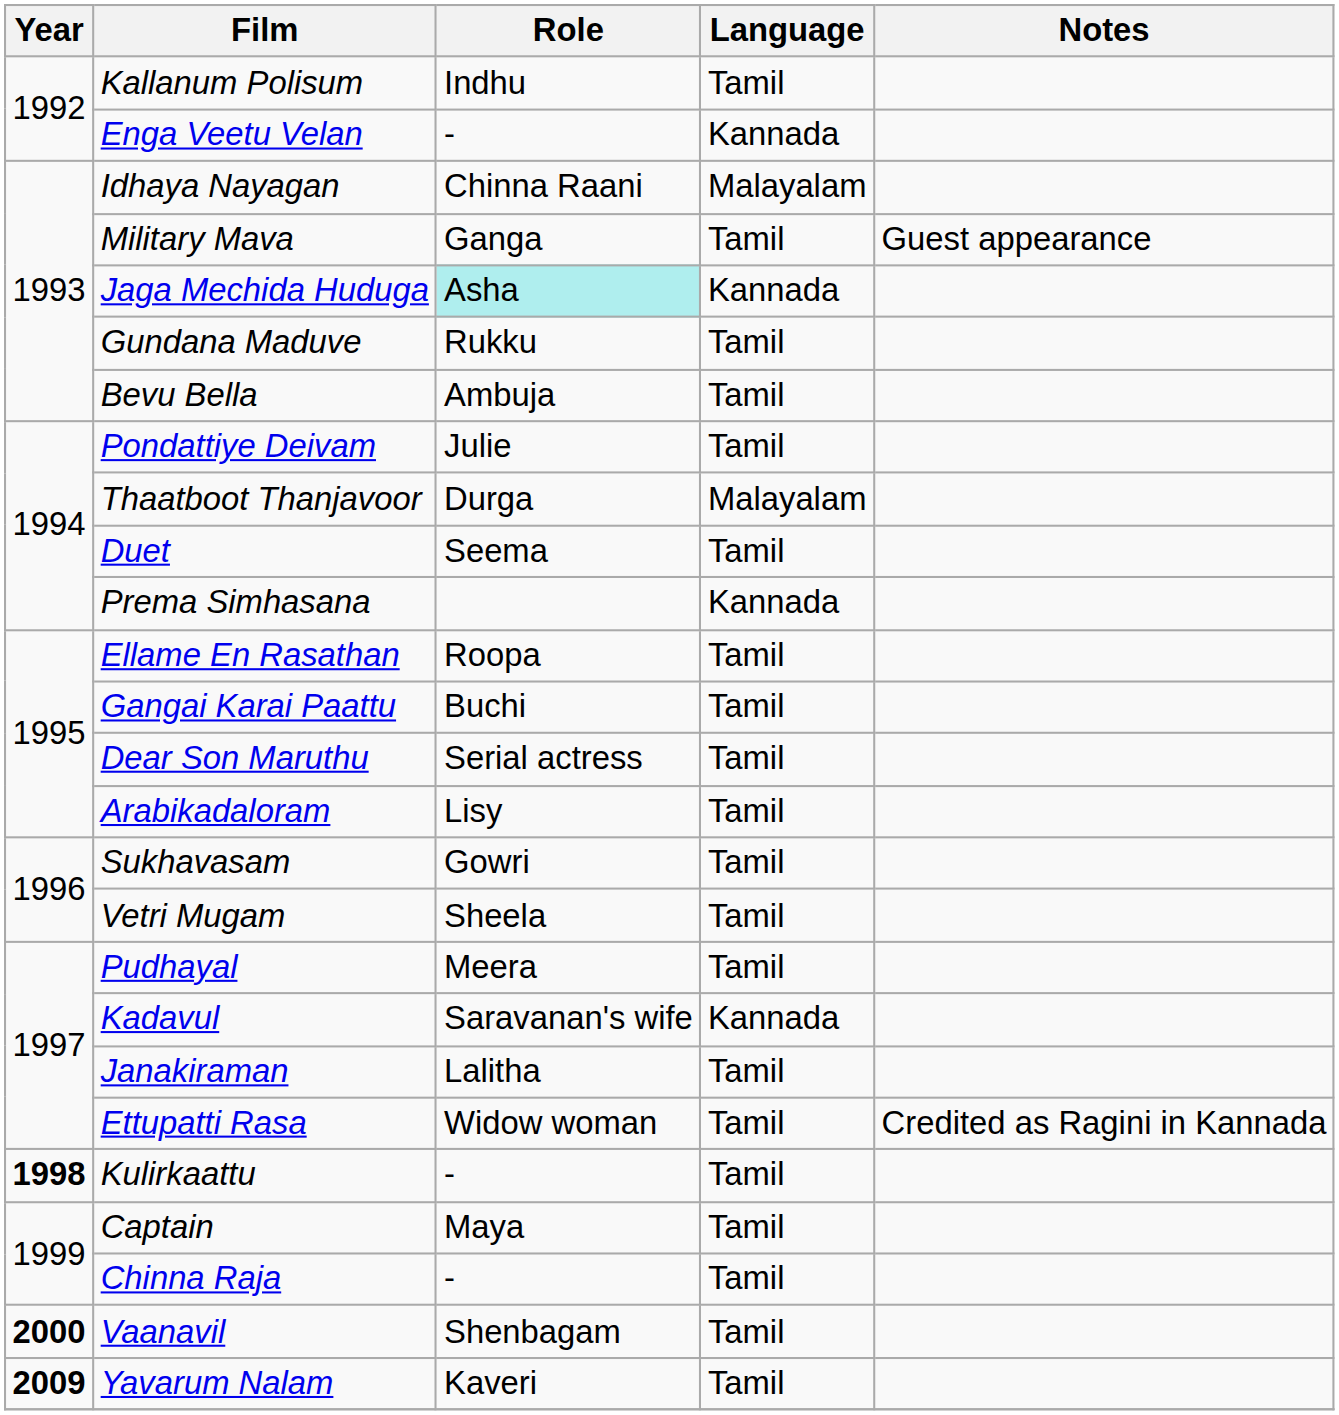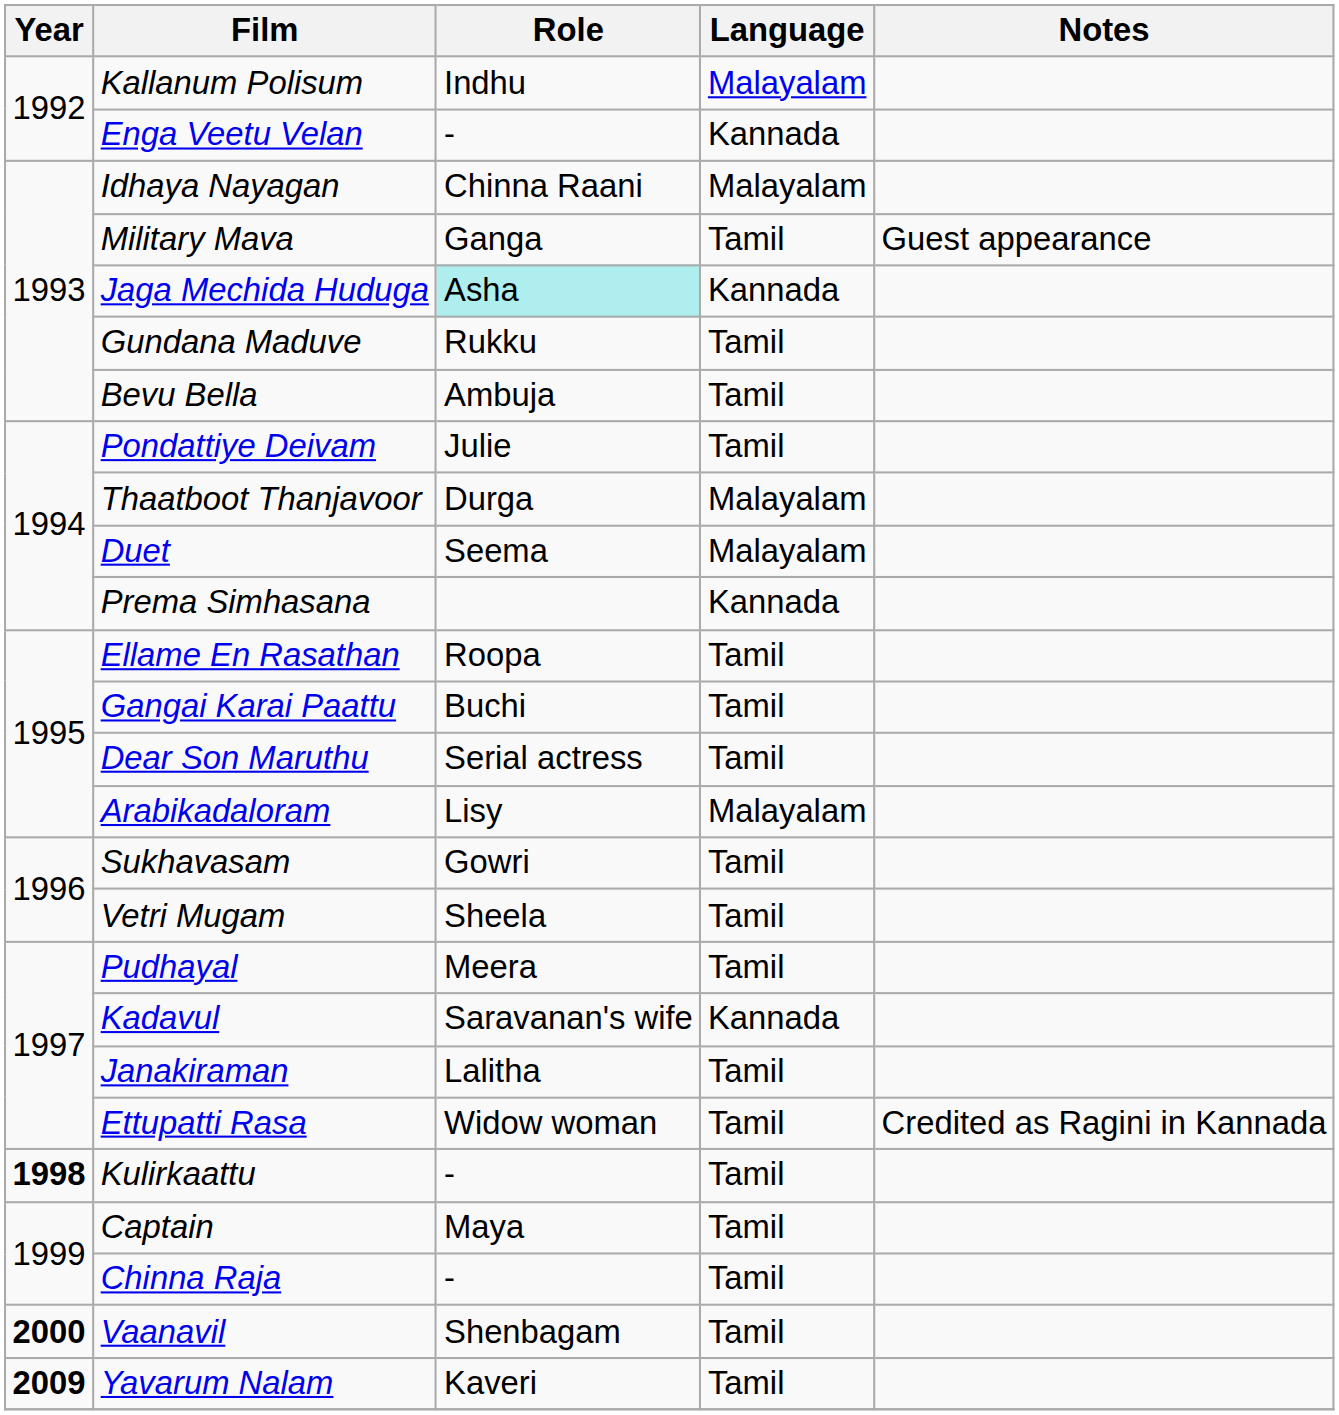Kallanum Polisum | Language: Tamil -> Malayalam
Duet | Language: Tamil -> Malayalam
Arabikadaloram | Language: Tamil -> Malayalam
